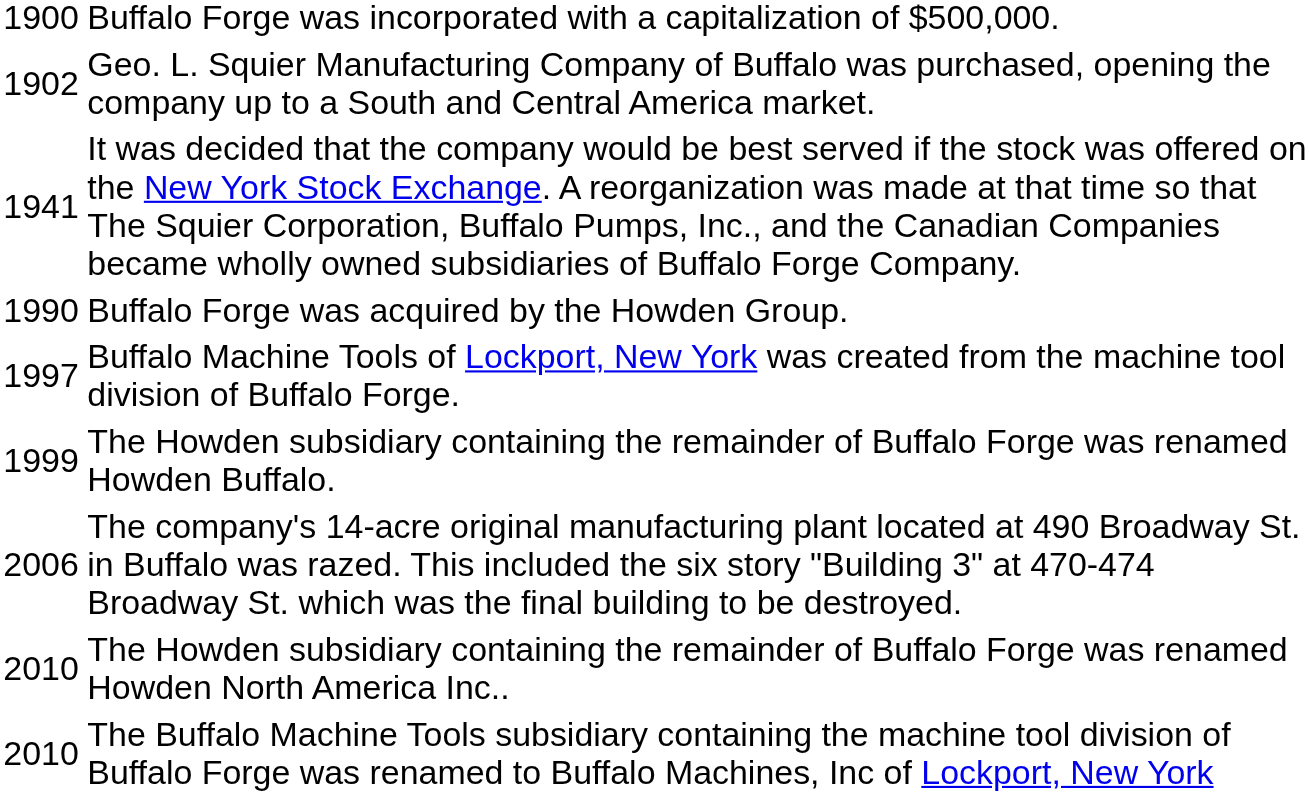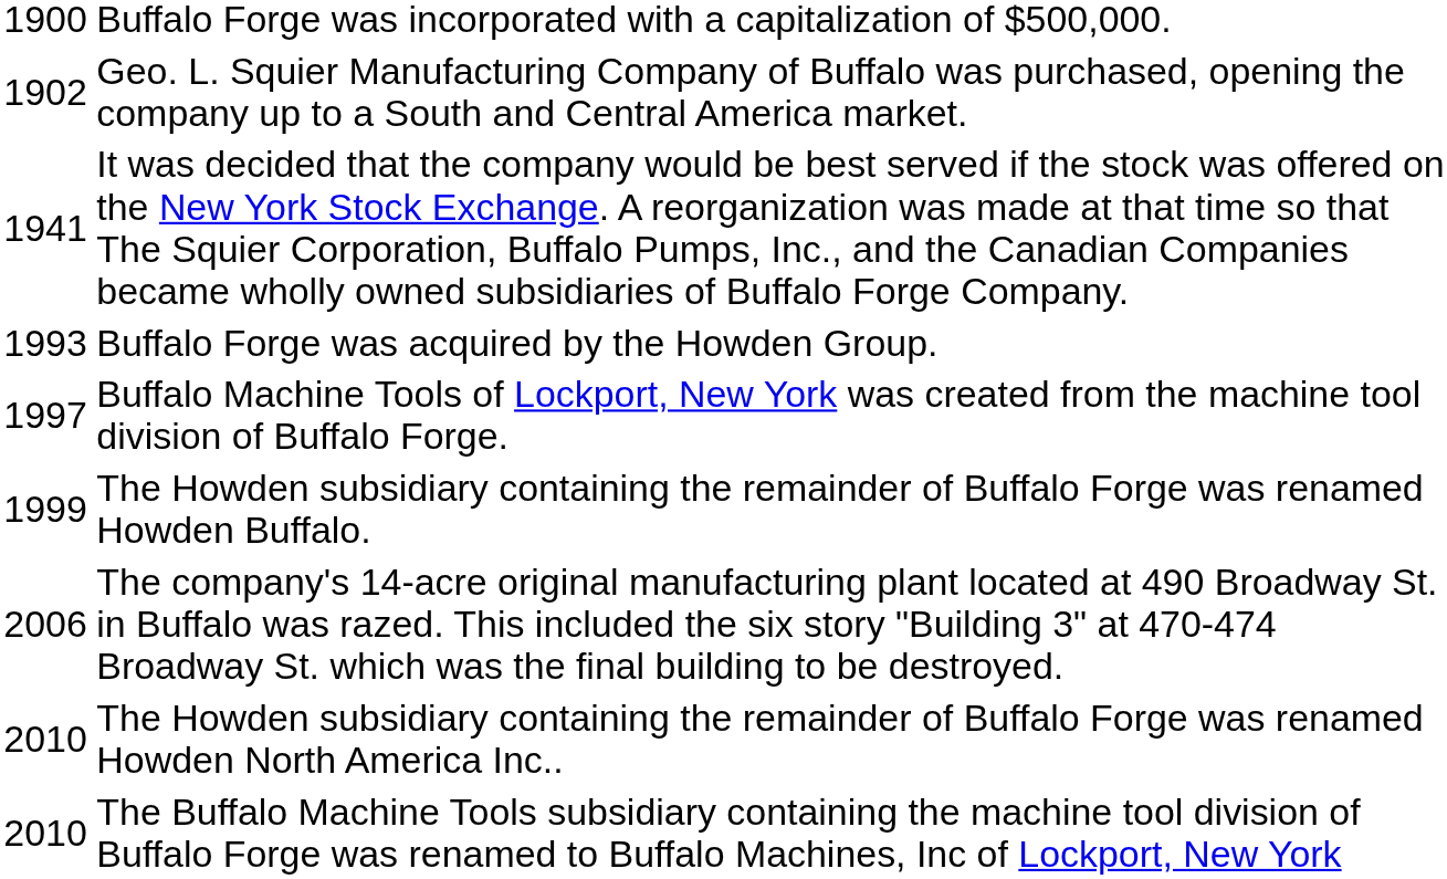Buffalo Forge was acquired by the Howden Group. | column 1: 1990 -> 1993
